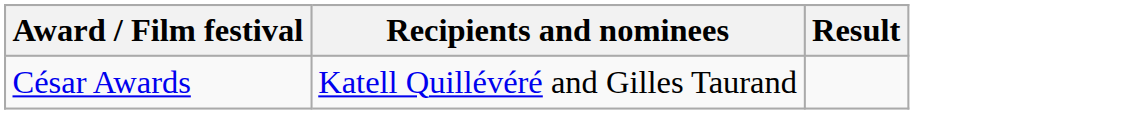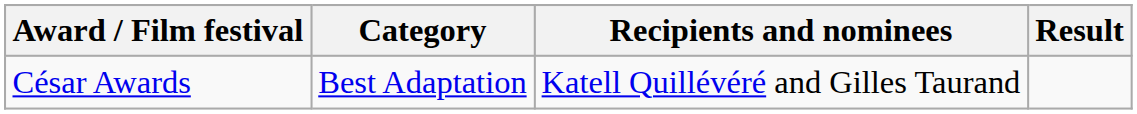+ column: Category | Best Adaptation
